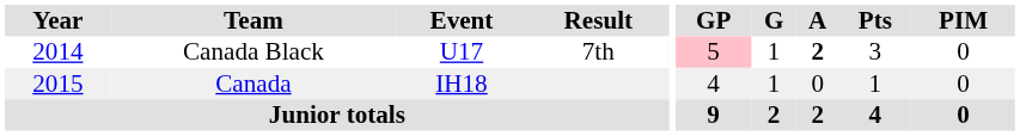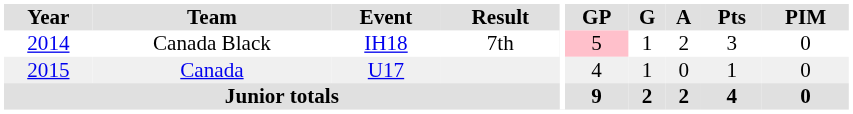Canada Black | Event: U17 -> IH18
Canada Black | A: bold -> normal
Canada | Event: IH18 -> U17
